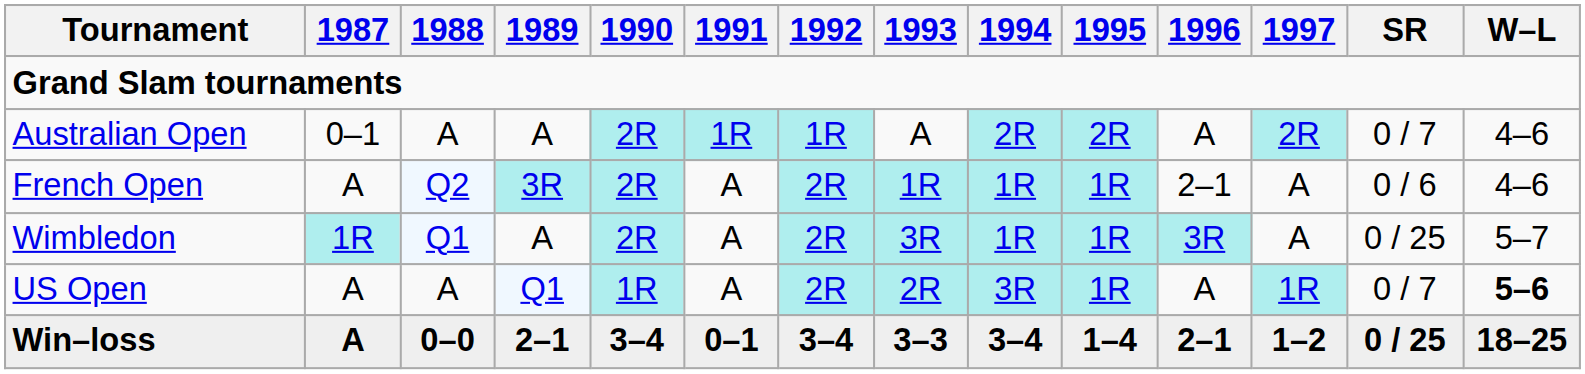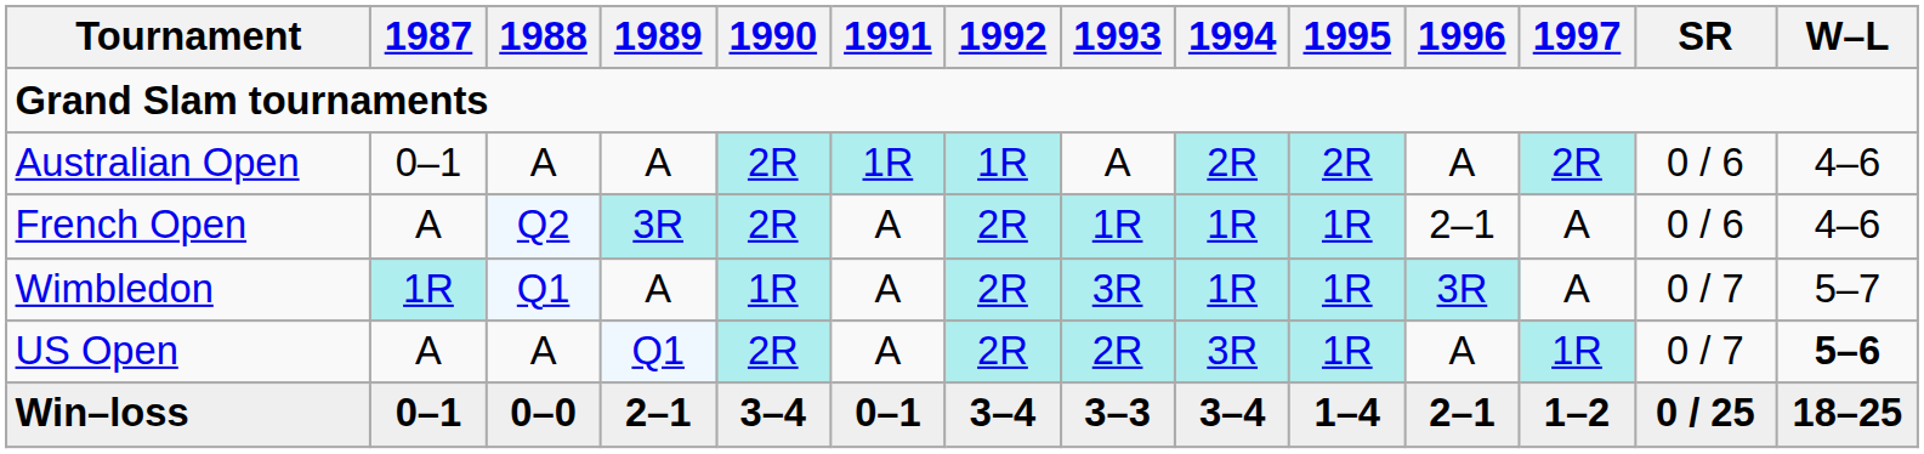Australian Open | SR: 0 / 7 -> 0 / 6
Wimbledon | 1990: 2R -> 1R
Wimbledon | SR: 0 / 25 -> 0 / 7
US Open | 1990: 1R -> 2R
Win–loss | 1987: A -> 0–1
